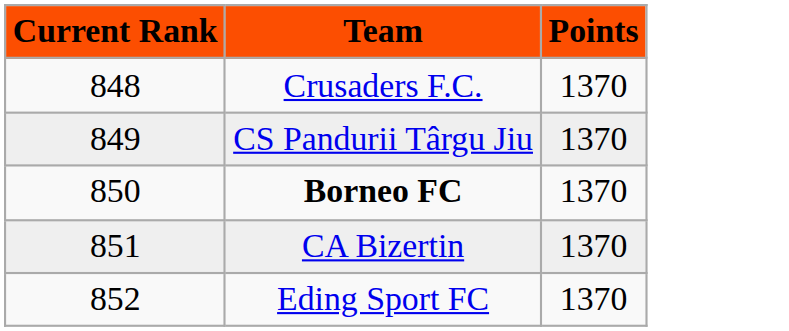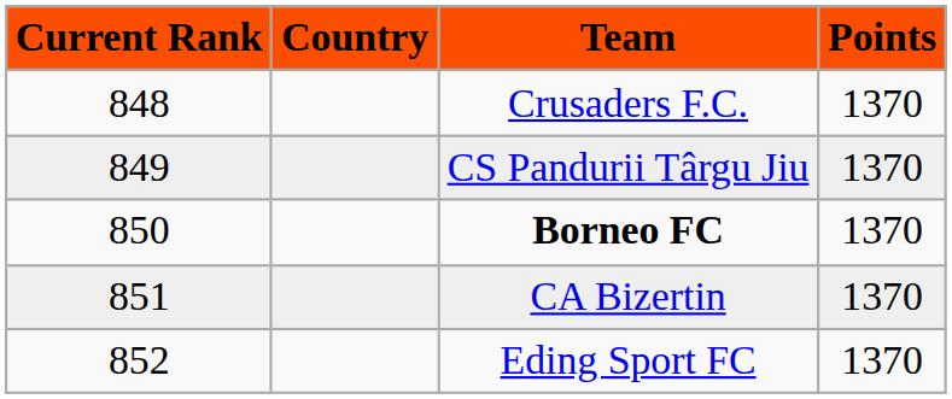+ column: Country
